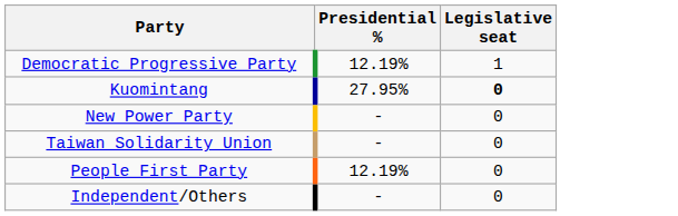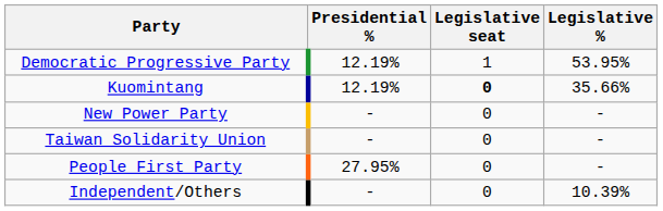+ column: Legislative % | 53.95% | 35.66% | - | - | - | 10.39%
Kuomintang | Presidential %: 27.95% -> 12.19%
People First Party | Presidential %: 12.19% -> 27.95%
